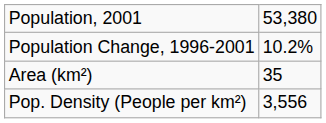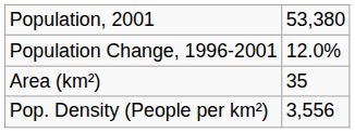Population Change, 1996-2001 | column 2: 10.2% -> 12.0%
